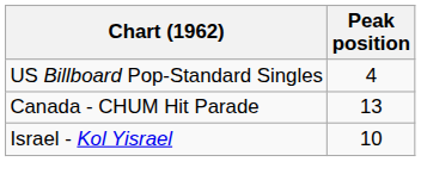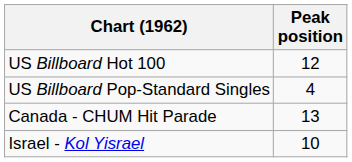+ row: US Billboard Hot 100 | 12
